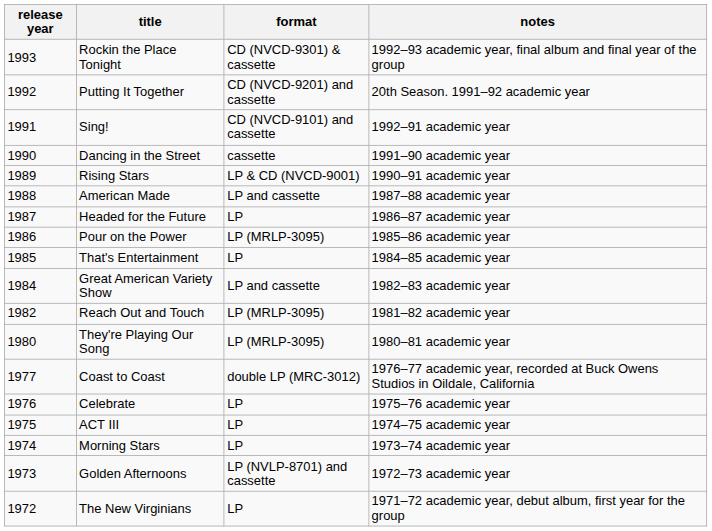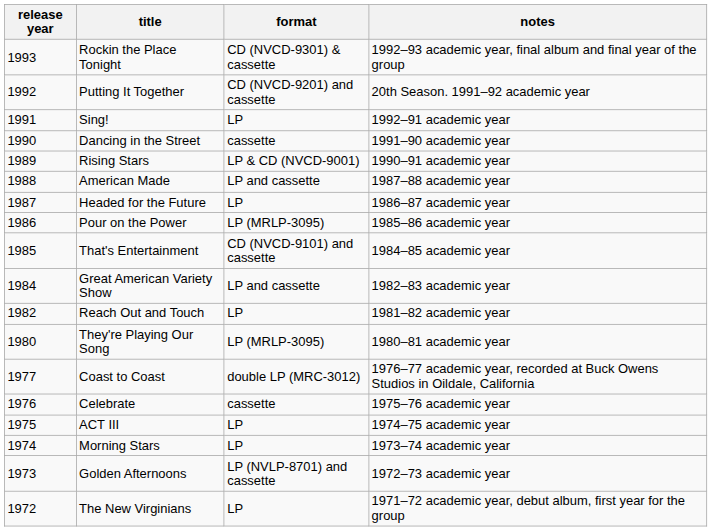Sing! | format: CD (NVCD-9101) and cassette -> LP
That's Entertainment | format: LP -> CD (NVCD-9101) and cassette
Reach Out and Touch | format: LP (MRLP-3095) -> LP
Celebrate | format: LP -> cassette
